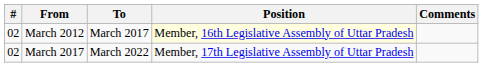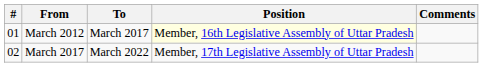March 2012 | #: 02 -> 01
